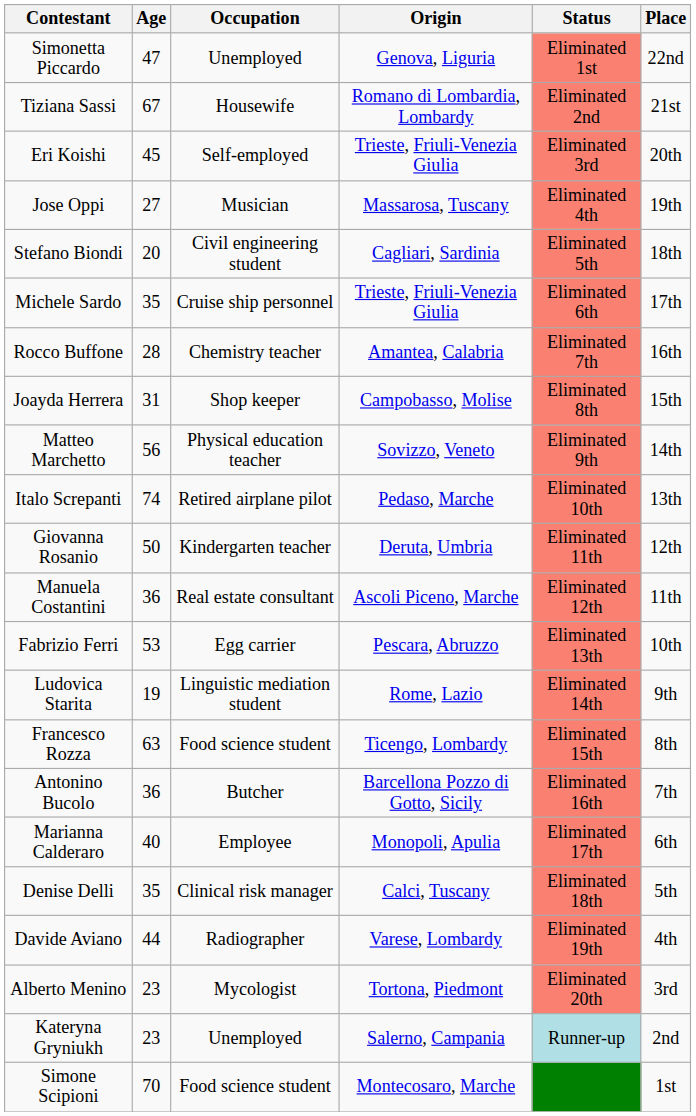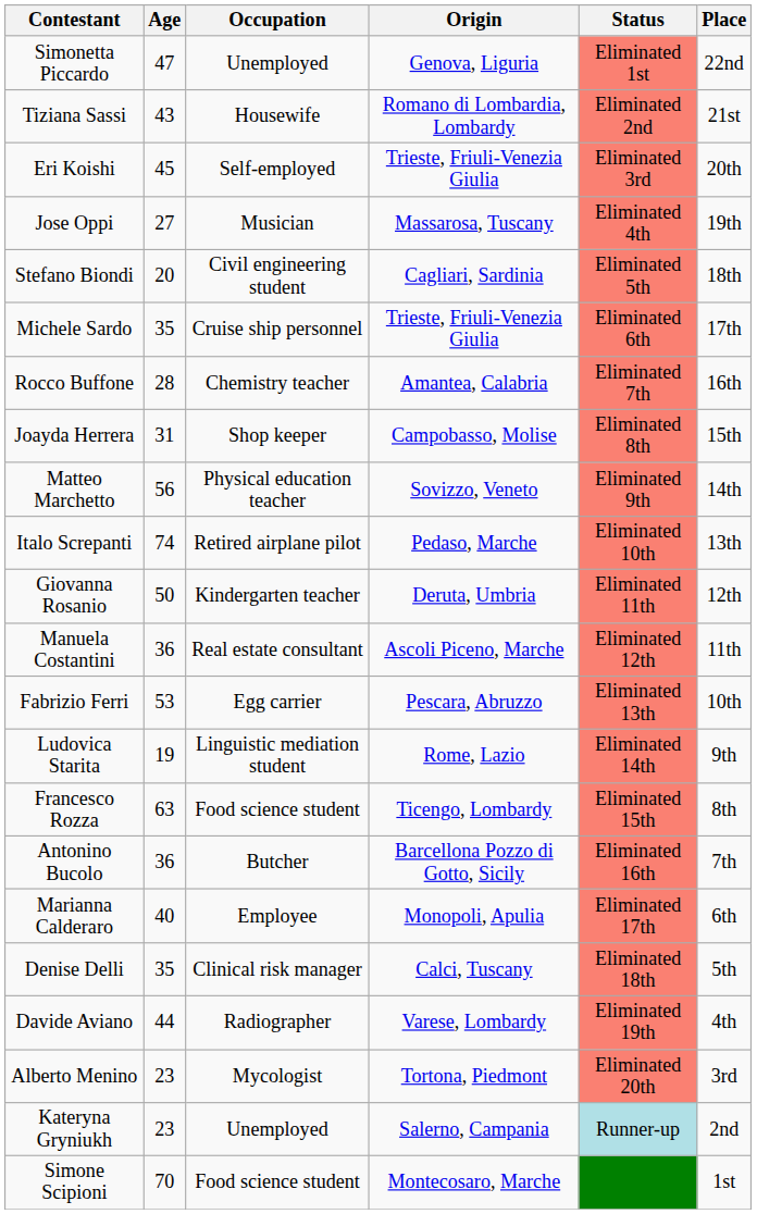Tiziana Sassi | Age: 67 -> 43
